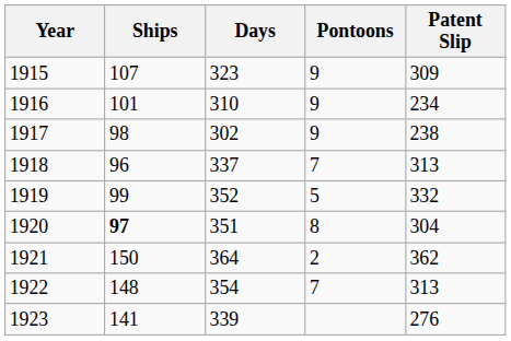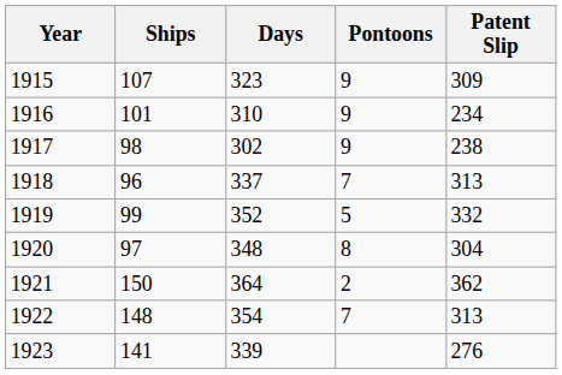1920 | Ships: bold -> normal
1920 | Days: 351 -> 348
